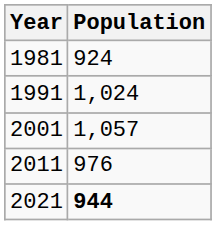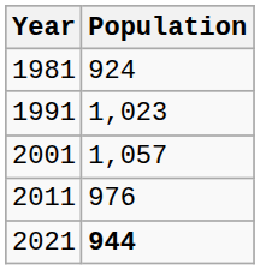1991 | Population: 1,024 -> 1,023
